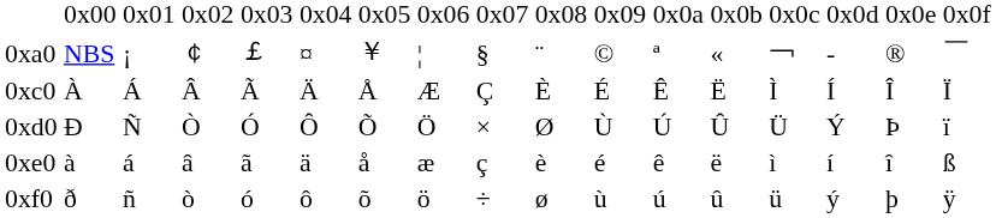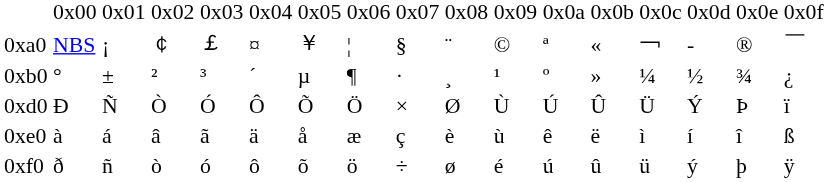+ row: 0xb0 | ° | ± | ² | ³ | ´ | µ | ¶ | · | ¸ | ¹ | º | » | ¼ | ½ | ¾ | ¿
- row: 0xc0 | À | Á | Â | Ã | Ä | Å | Æ | Ç | È | É | Ê | Ë | Ì | Í | Î | Ï
0xe0 | column 11: é -> ù
0xf0 | column 11: ù -> é
